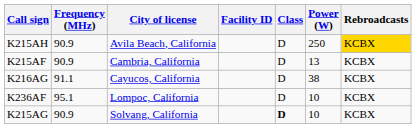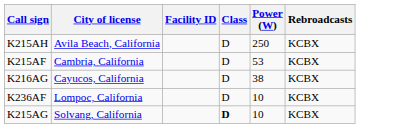- column: Frequency (MHz) | 90.9 | 90.9 | 91.1 | 95.1 | 90.9
K215AH | Rebroadcasts: gold background -> no background
K215AF | Power (W): 13 -> 53
